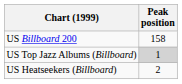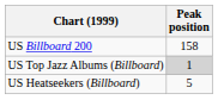US Heatseekers (Billboard) | Peak position: 2 -> 5
